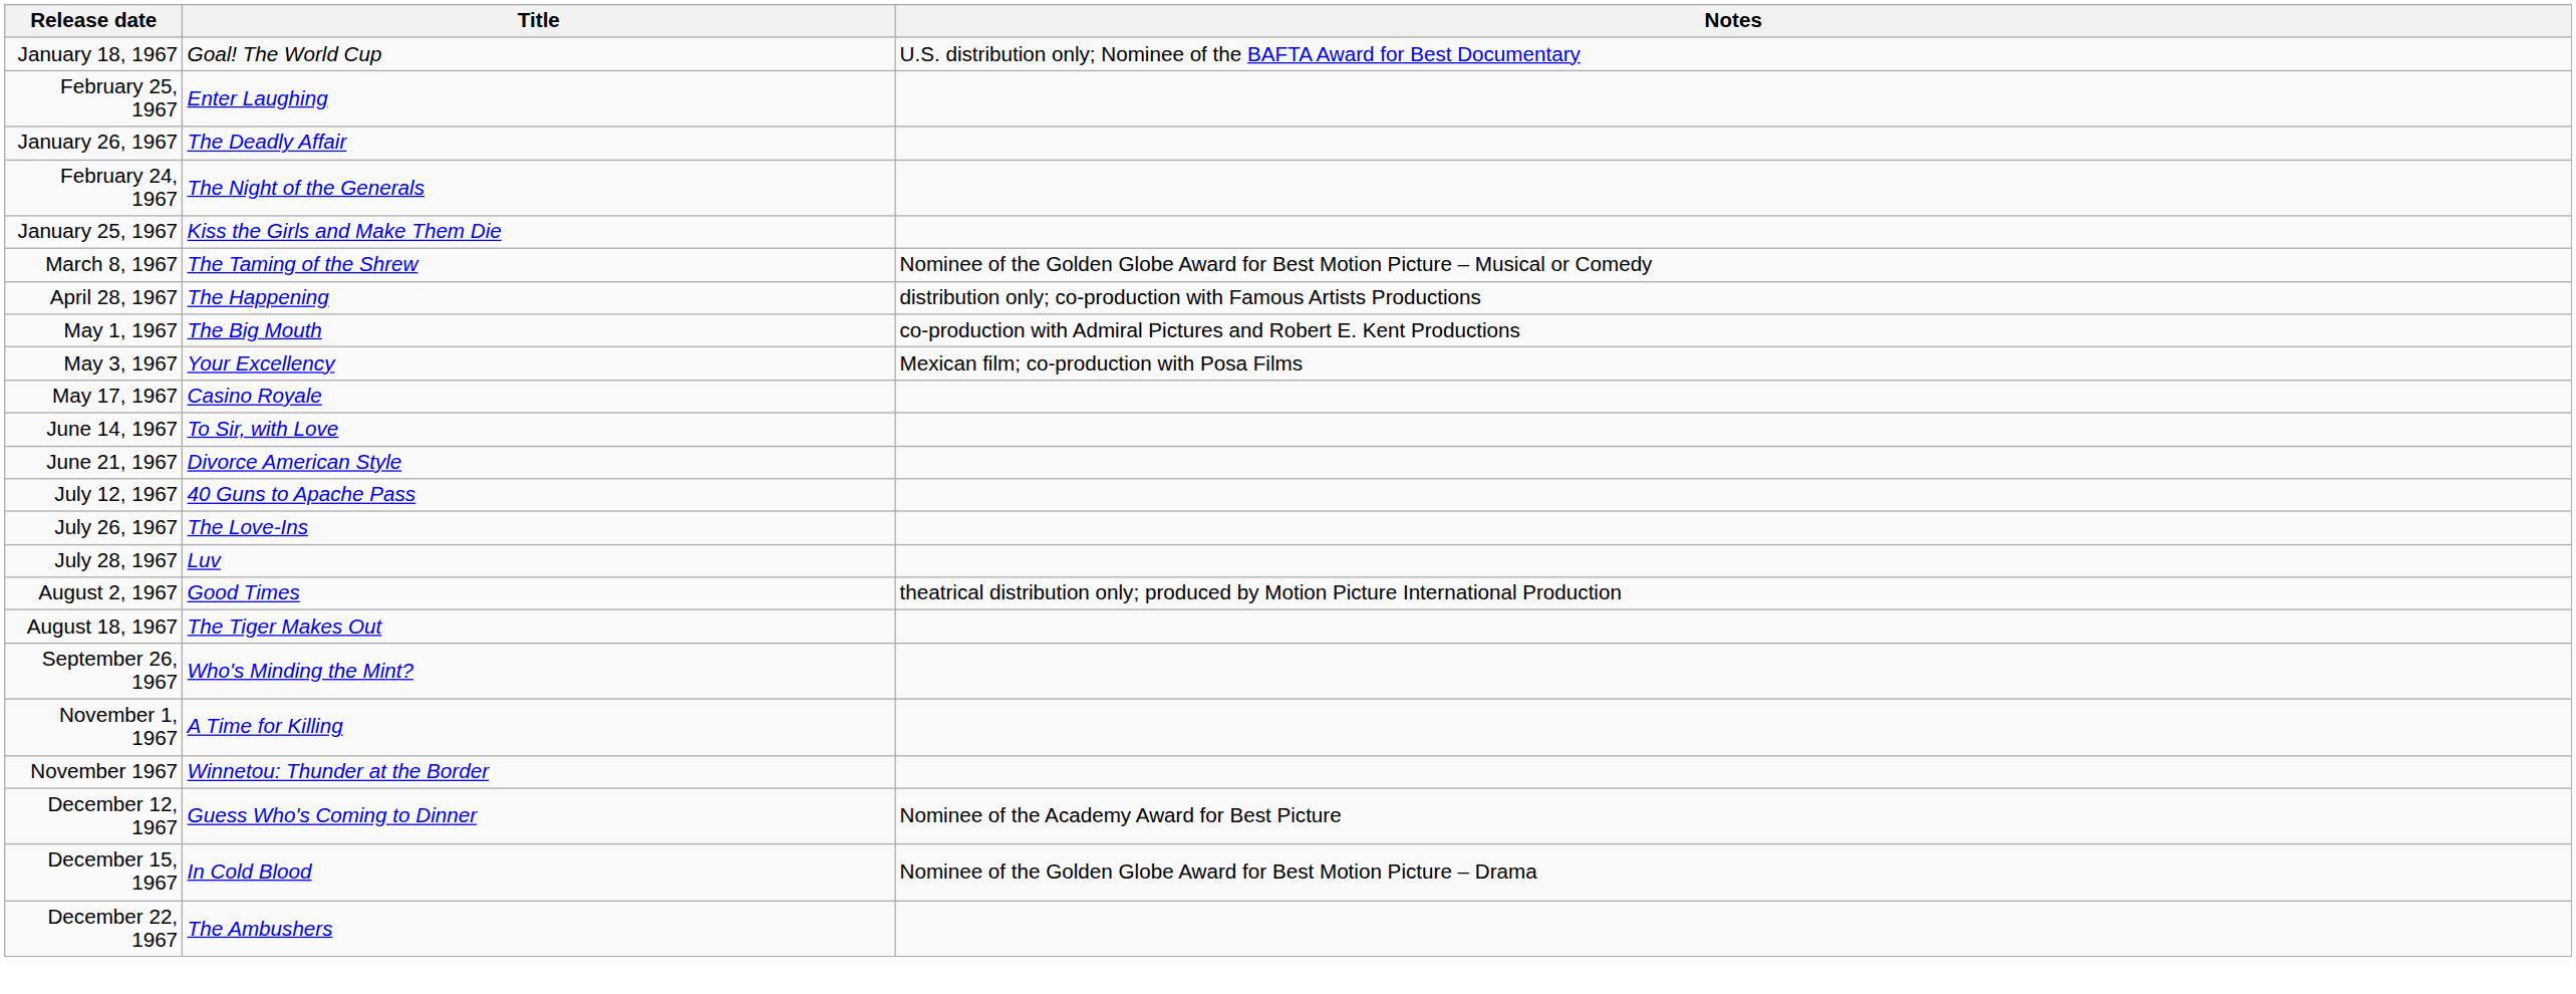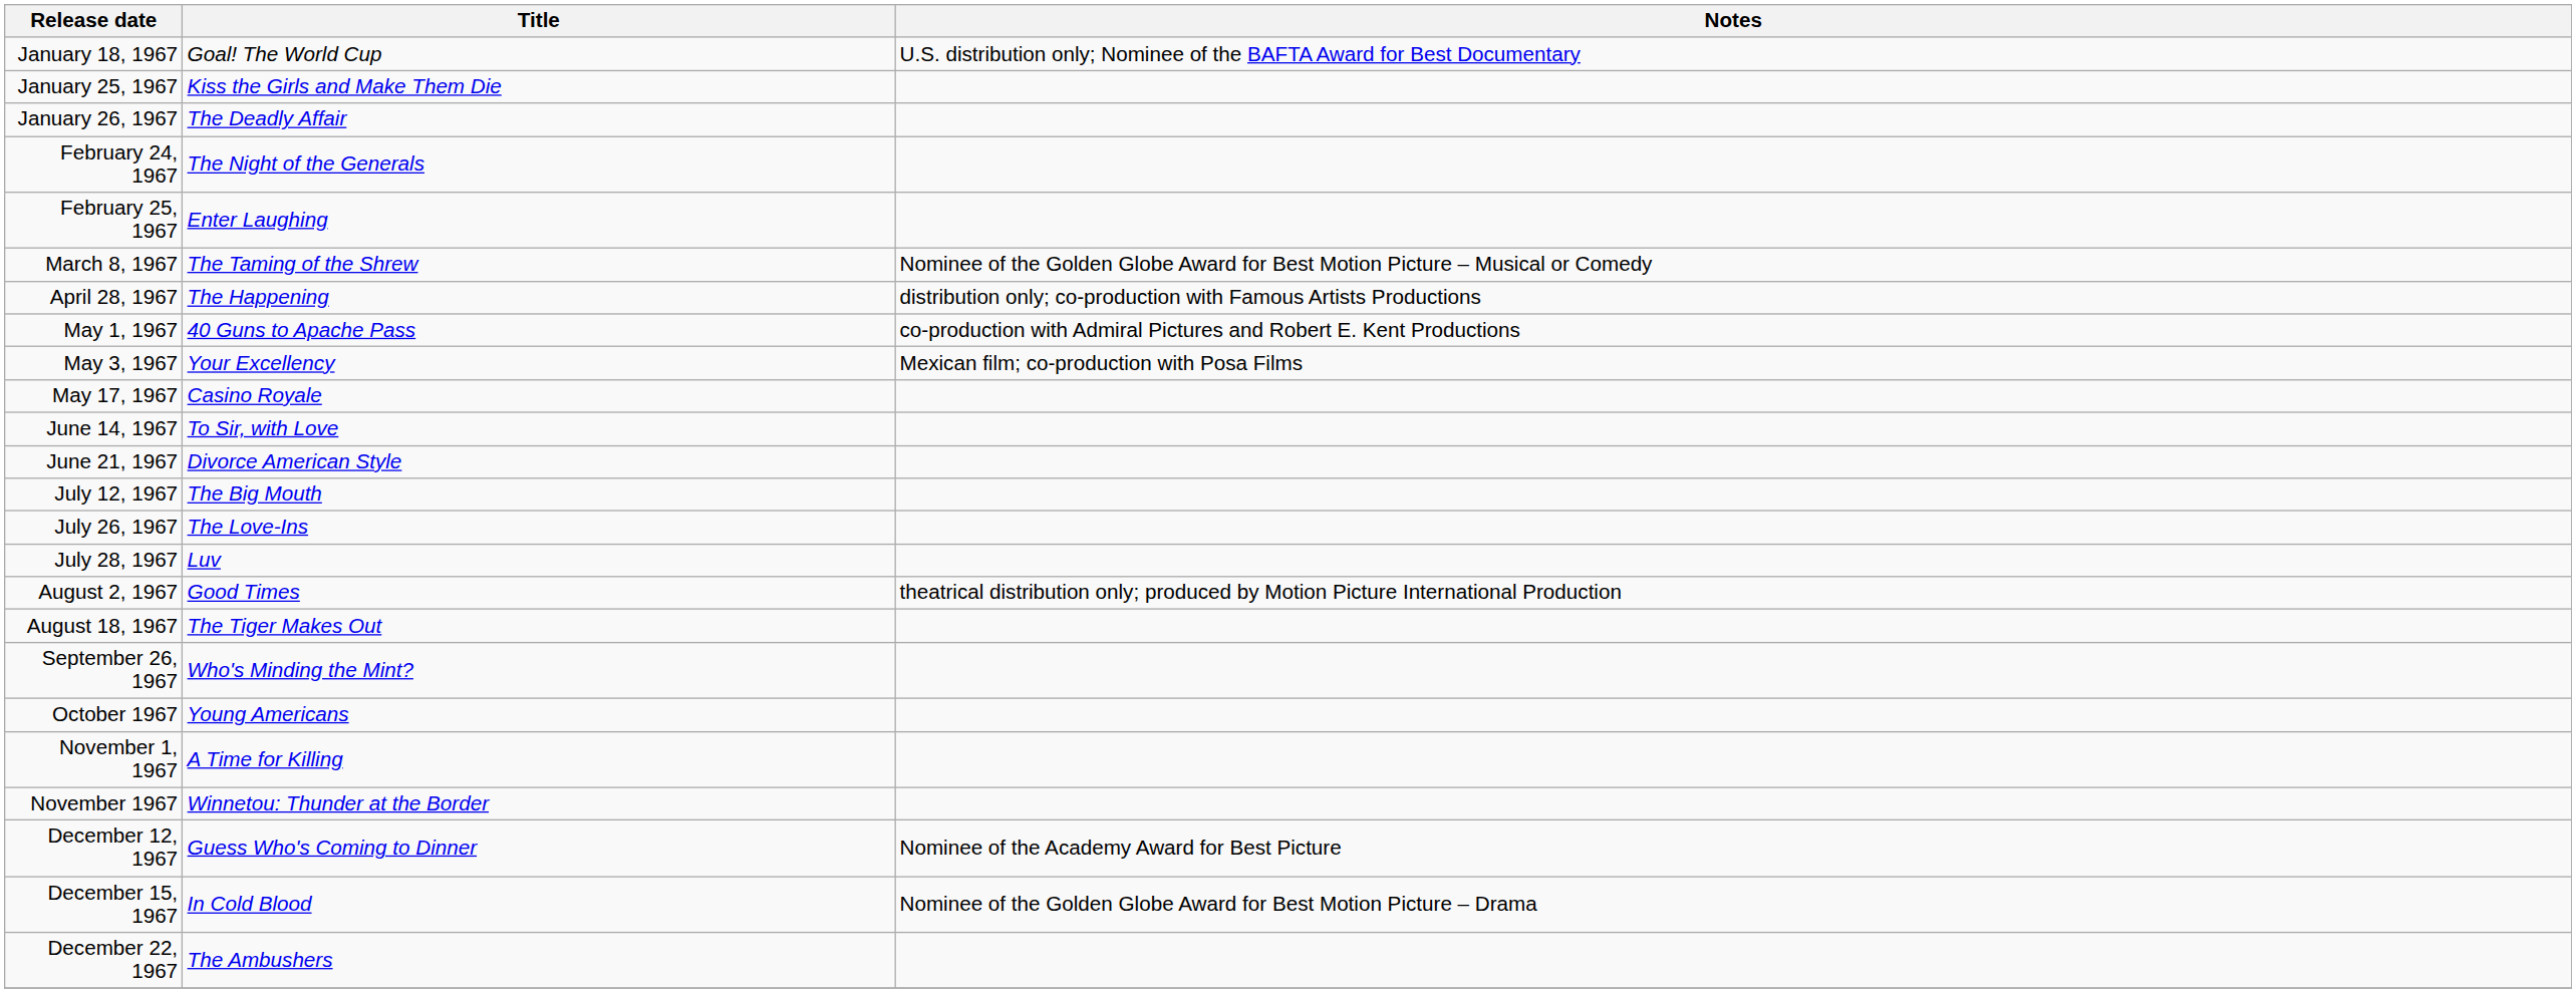rows swapped: January 25, 1967 <-> February 25, 1967
May 1, 1967 | Title: The Big Mouth -> 40 Guns to Apache Pass
July 12, 1967 | Title: 40 Guns to Apache Pass -> The Big Mouth
+ row: October 1967 | Young Americans
